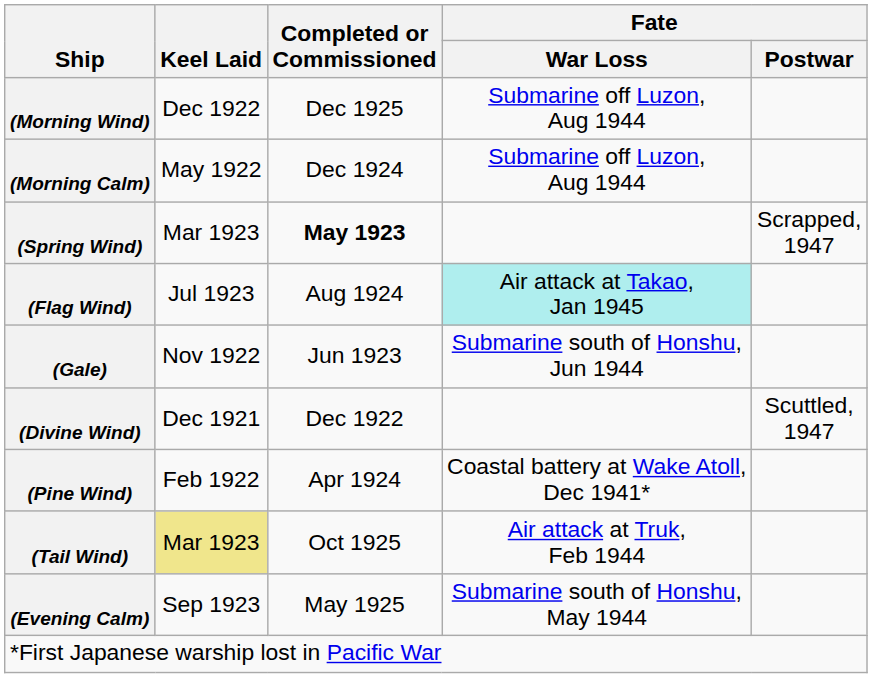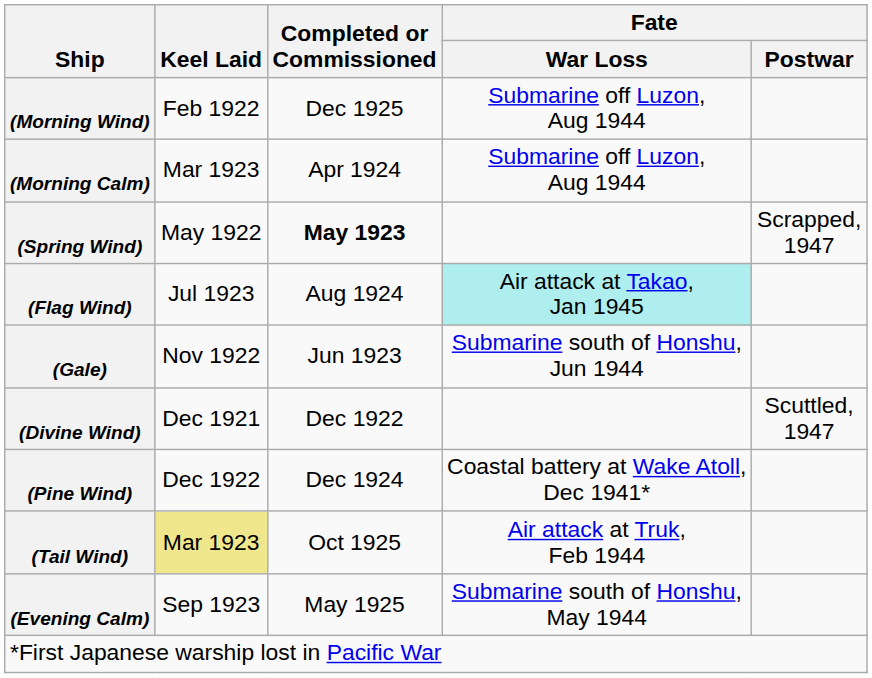(Morning Wind) | Keel Laid: Dec 1922 -> Feb 1922
(Morning Calm) | Keel Laid: May 1922 -> Mar 1923
(Morning Calm) | Completed or Commissioned: Dec 1924 -> Apr 1924
(Spring Wind) | Keel Laid: Mar 1923 -> May 1922
(Pine Wind) | Keel Laid: Feb 1922 -> Dec 1922
(Pine Wind) | Completed or Commissioned: Apr 1924 -> Dec 1924
